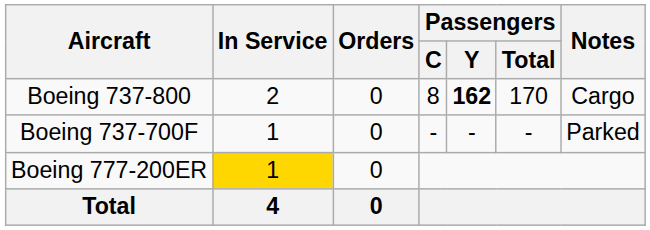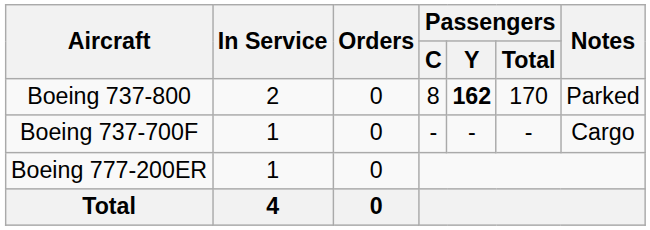Boeing 737-800 | Notes: Cargo -> Parked
Boeing 737-700F | Notes: Parked -> Cargo
Boeing 777-200ER | In Service: gold background -> no background
